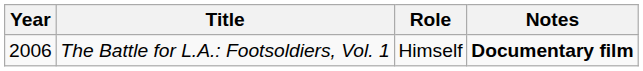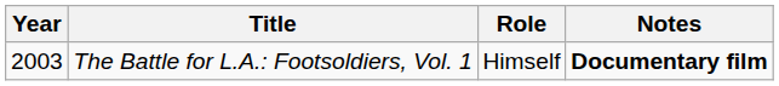The Battle for L.A.: Footsoldiers, Vol. 1 | Year: 2006 -> 2003
